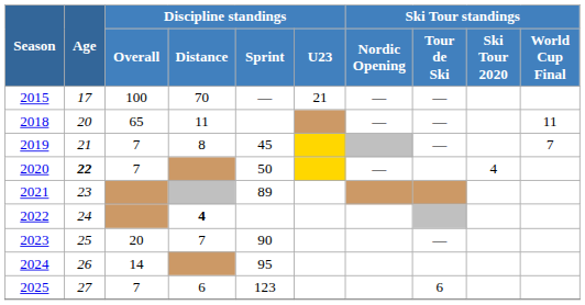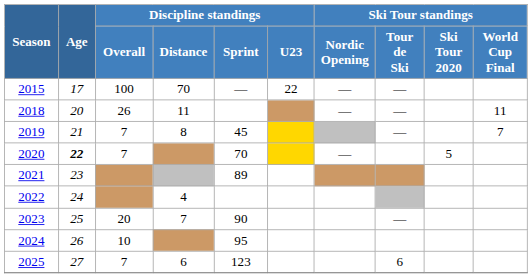2015 | Discipline standings / U23: 21 -> 22
2018 | Discipline standings / Overall: 65 -> 26
2020 | Discipline standings / Sprint: 50 -> 70
2020 | Ski Tour standings / Ski Tour 2020: 4 -> 5
2022 | Discipline standings / Distance: bold -> normal
2024 | Discipline standings / Overall: 14 -> 10
